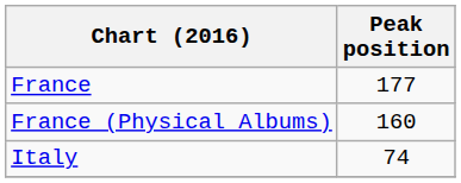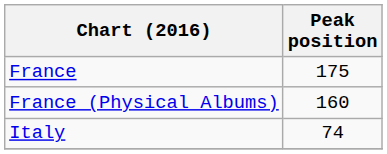France | Peak position: 177 -> 175
